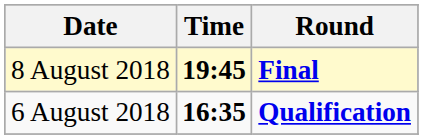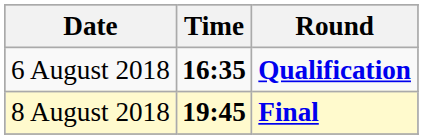rows swapped: 6 August 2018 <-> 8 August 2018
